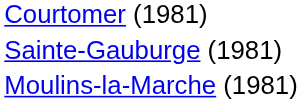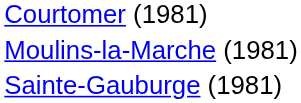rows swapped: Moulins-la-Marche (1981) <-> Sainte-Gauburge (1981)
